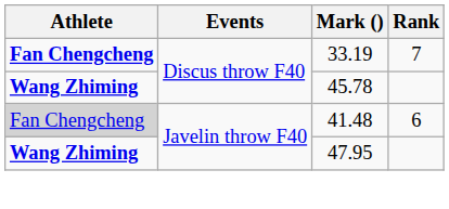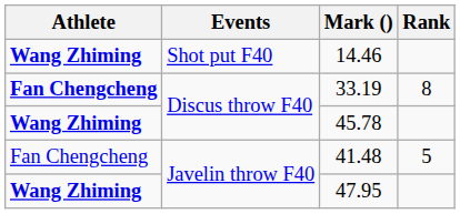+ row: Wang Zhiming | Shot put F40 | 14.46
33.19 | Rank: 7 -> 8
41.48 | Athlete: lightgrey background -> no background
41.48 | Rank: 6 -> 5
